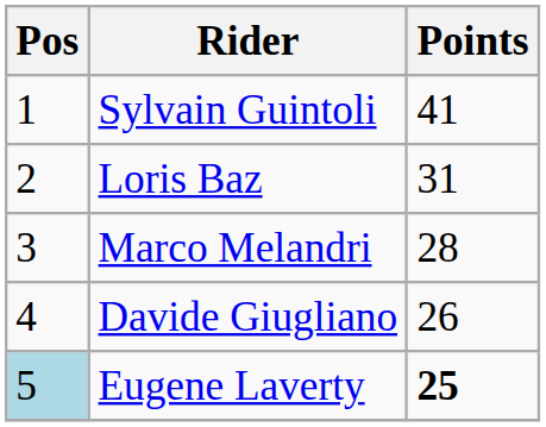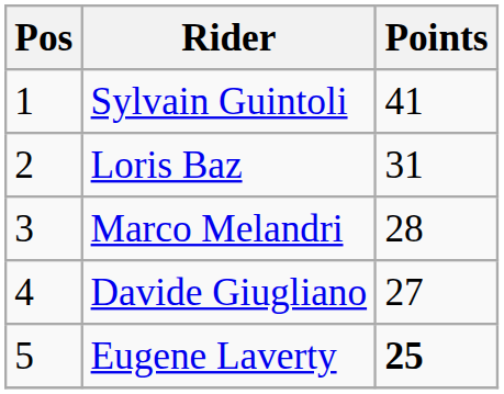Davide Giugliano | Points: 26 -> 27
Eugene Laverty | Pos: lightblue background -> no background
